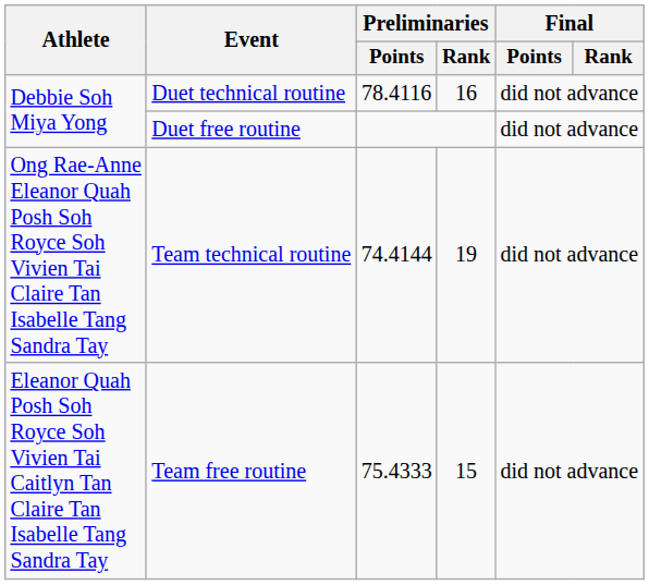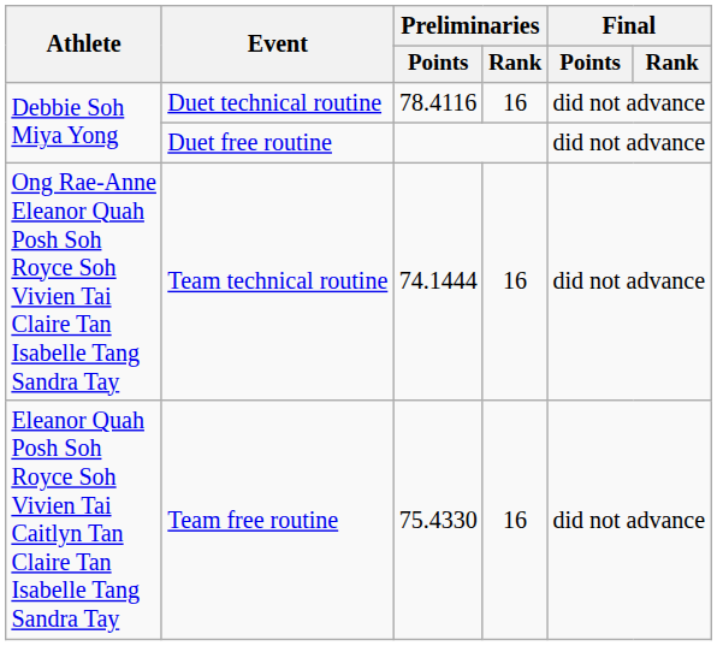Team technical routine | Preliminaries / Points: 74.4144 -> 74.1444
Team technical routine | Preliminaries / Rank: 19 -> 16
Team free routine | Preliminaries / Points: 75.4333 -> 75.4330
Team free routine | Preliminaries / Rank: 15 -> 16
